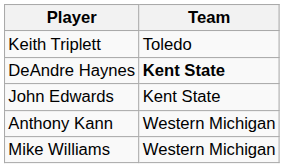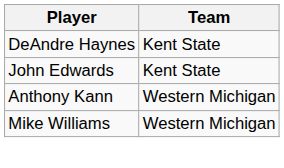- row: Keith Triplett | Toledo
DeAndre Haynes | Team: bold -> normal
